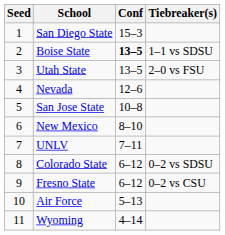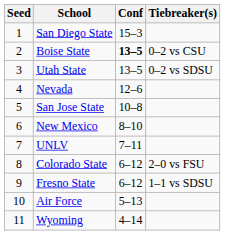Boise State | Tiebreaker(s): 1–1 vs SDSU -> 0–2 vs CSU
Utah State | Tiebreaker(s): 2–0 vs FSU -> 0–2 vs SDSU
Colorado State | Tiebreaker(s): 0–2 vs SDSU -> 2–0 vs FSU
Fresno State | Tiebreaker(s): 0–2 vs CSU -> 1–1 vs SDSU
